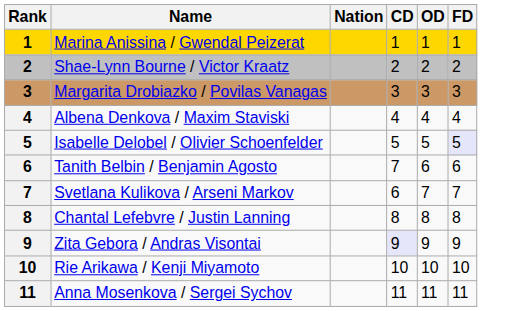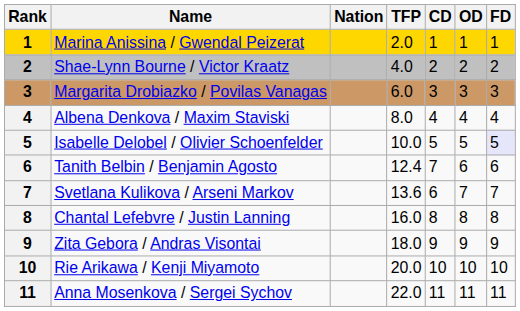+ column: TFP | 2.0 | 4.0 | 6.0 | 8.0 | 10.0 | 12.4 | 13.6 | 16.0 | 18.0 | 20.0 | 22.0
Zita Gebora / Andras Visontai | CD: lavender background -> no background
